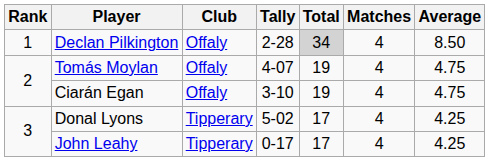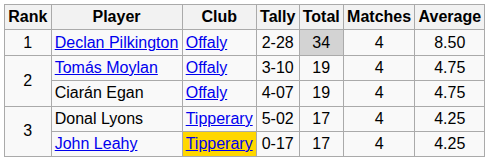Tomás Moylan | Tally: 4-07 -> 3-10
Ciarán Egan | Tally: 3-10 -> 4-07
John Leahy | Club: no background -> gold background
